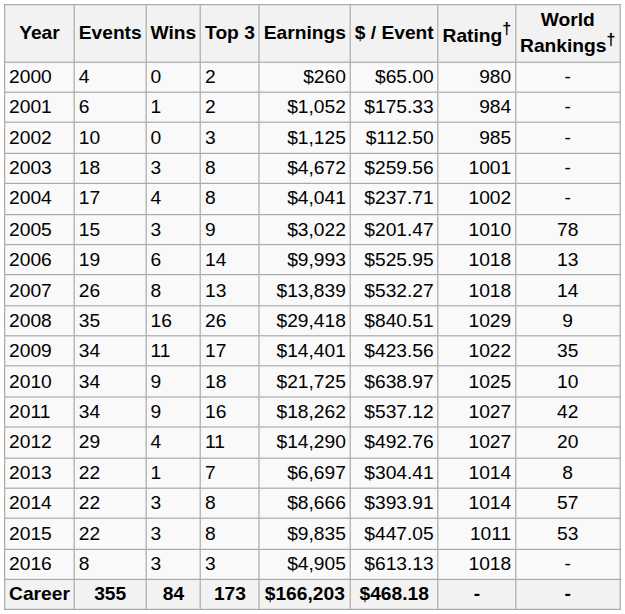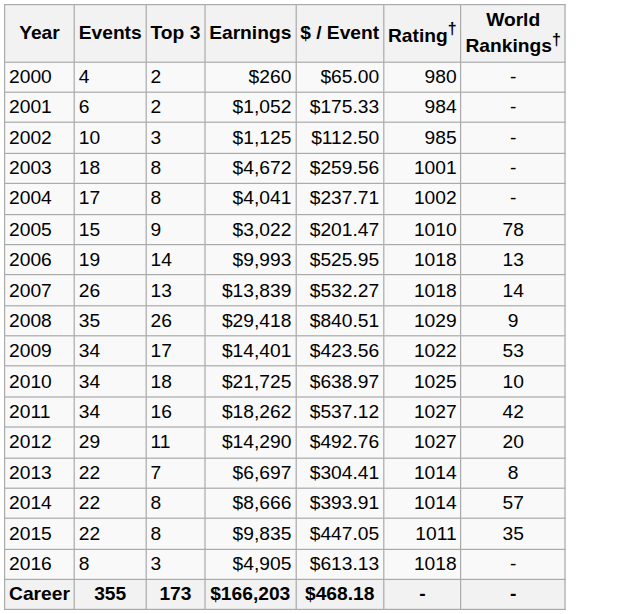- column: Wins | 0 | 1 | 0 | 3 | 4 | 3 | 6 | 8 | 16 | 11 | 9 | 9 | 4 | 1 | 3 | 3 | 3 | 84
2009 | World Rankings†: 35 -> 53
2015 | World Rankings†: 53 -> 35
